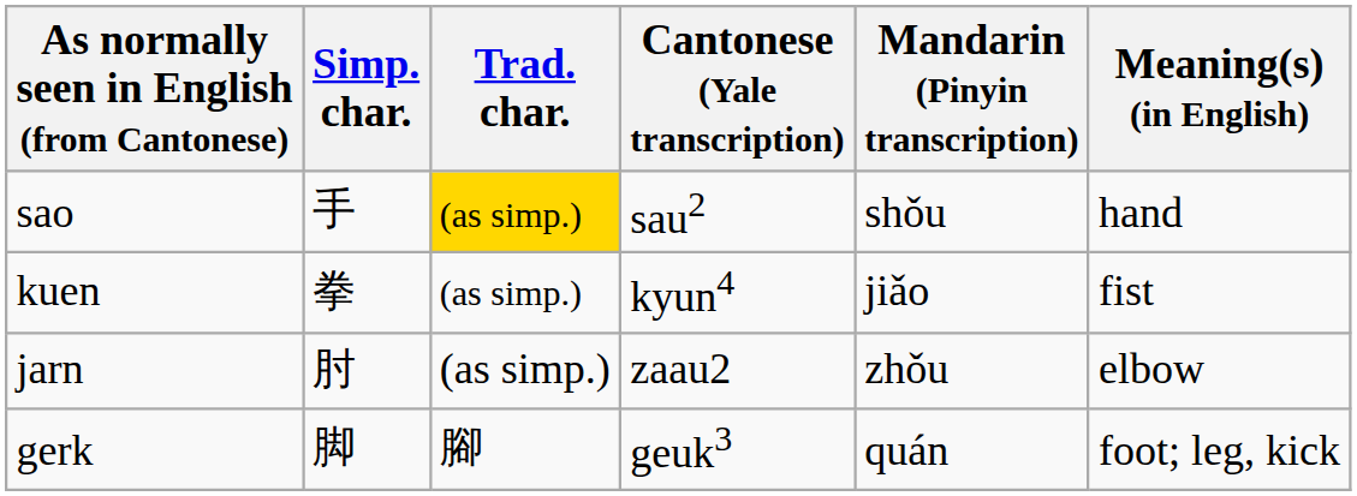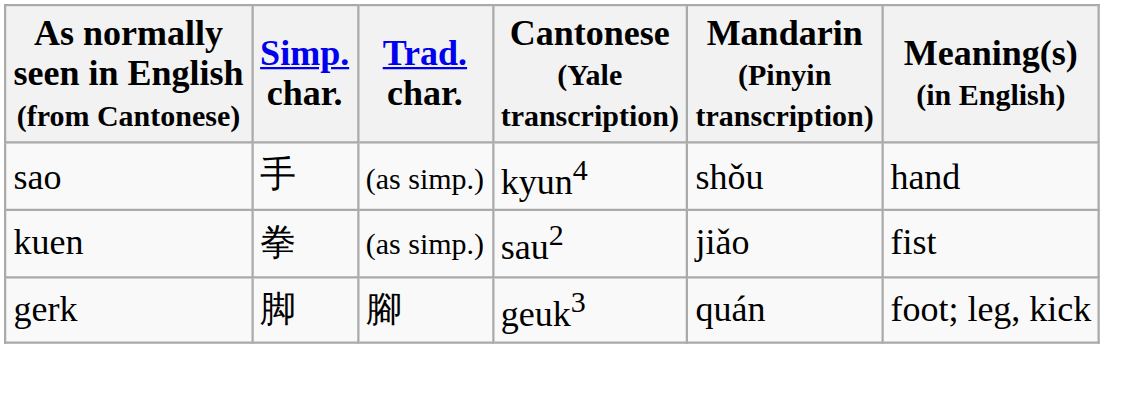sao | Trad. char.: gold background -> no background
sao | Cantonese (Yale transcription): sau2 -> kyun4
kuen | Cantonese (Yale transcription): kyun4 -> sau2
- row: jarn | 肘 | (as simp.) | zaau2 | zhǒu | elbow
